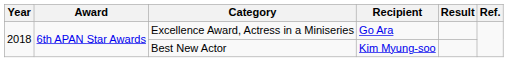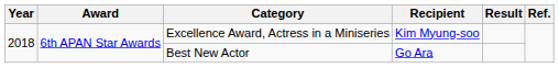Excellence Award, Actress in a Miniseries | Recipient: Go Ara -> Kim Myung-soo
Best New Actor | Recipient: Kim Myung-soo -> Go Ara
